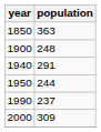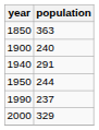1900 | population: 248 -> 240
2000 | population: 309 -> 329
